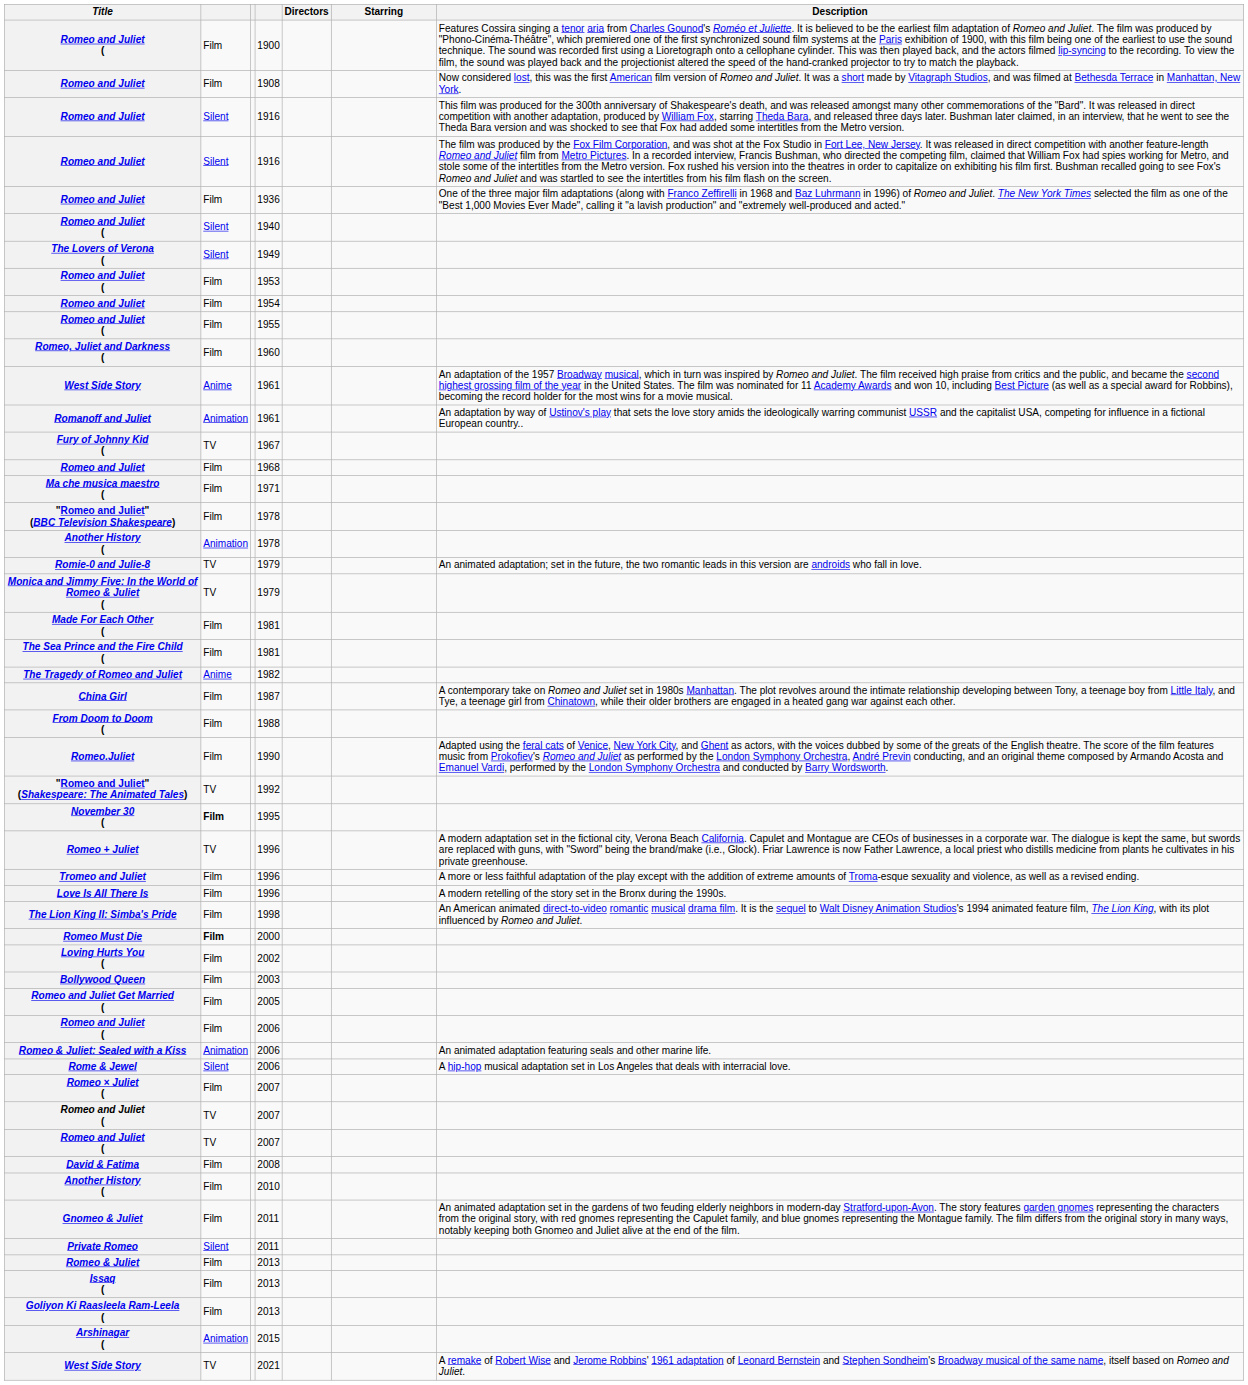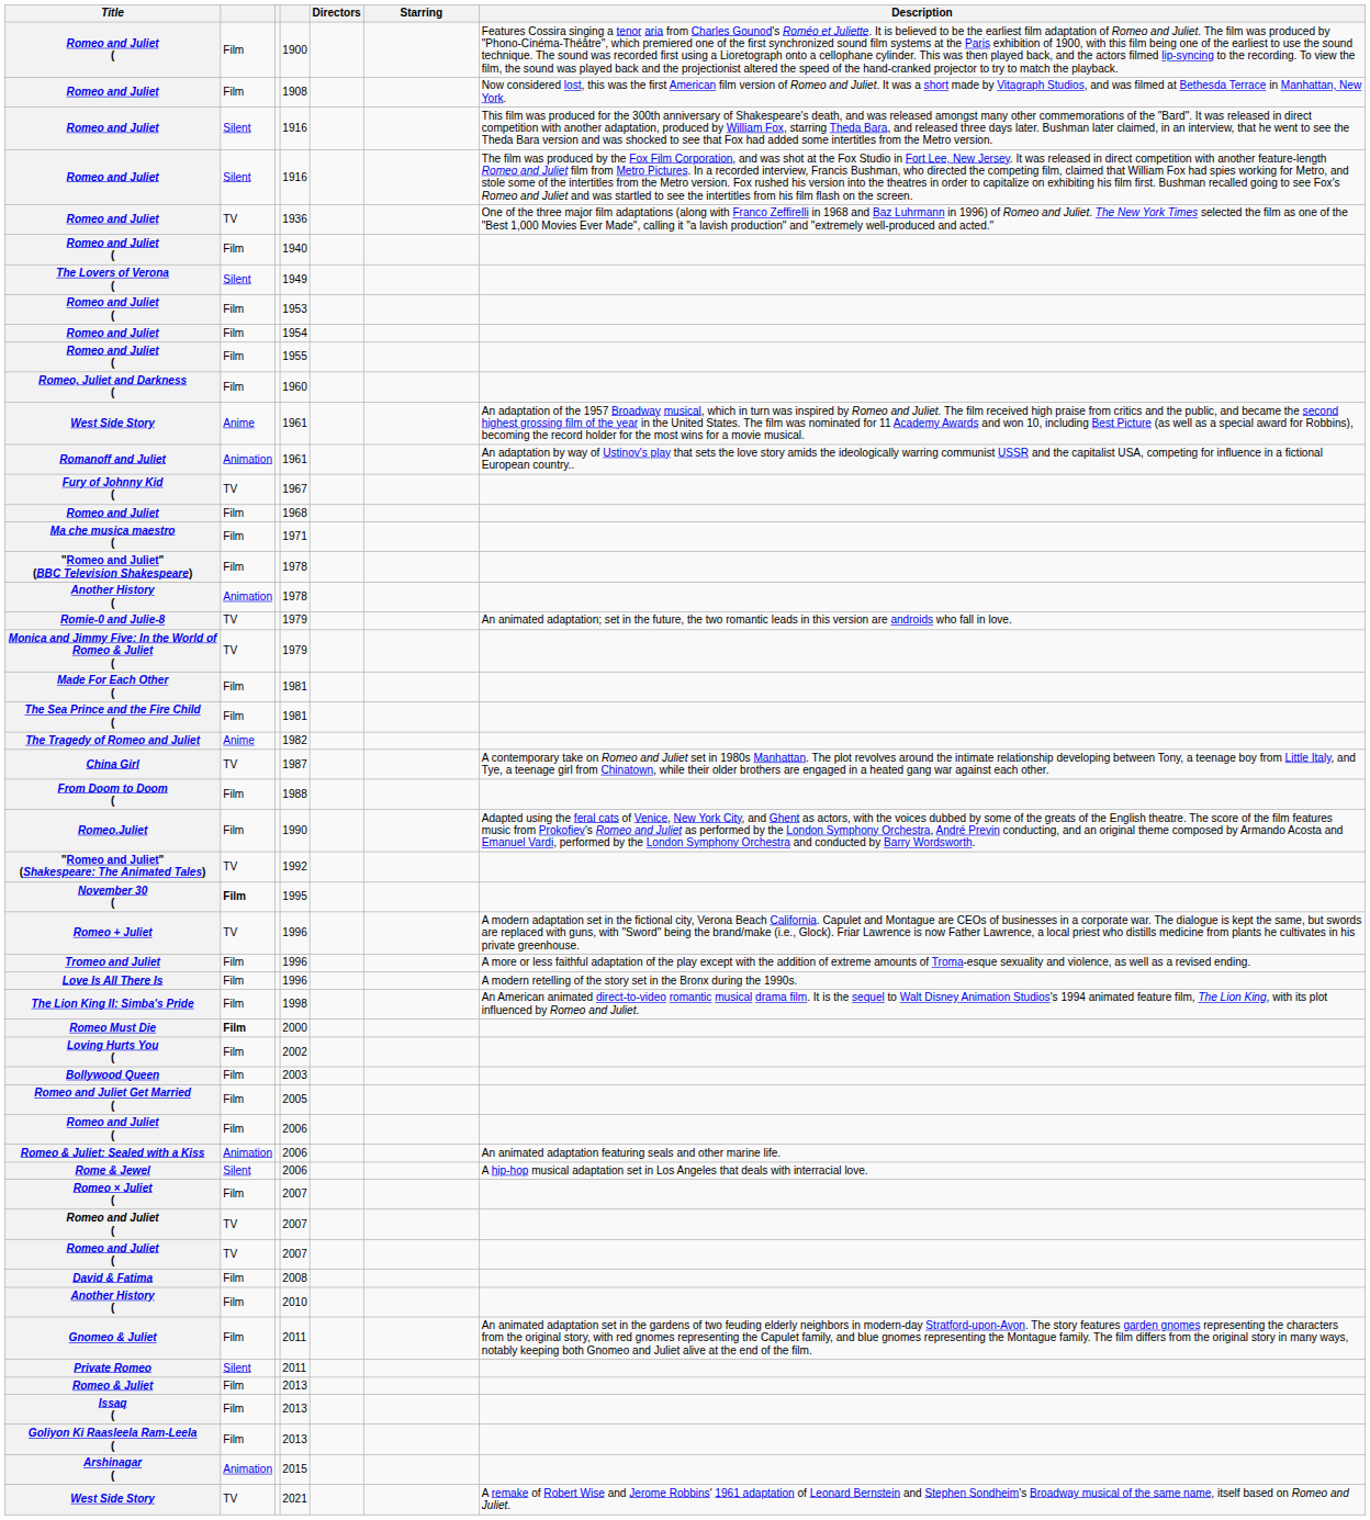Romeo and Juliet / 1936 | column 2: Film -> TV
Romeo and Juliet ( / 1940 | column 2: Silent -> Film
China Girl | column 2: Film -> TV
